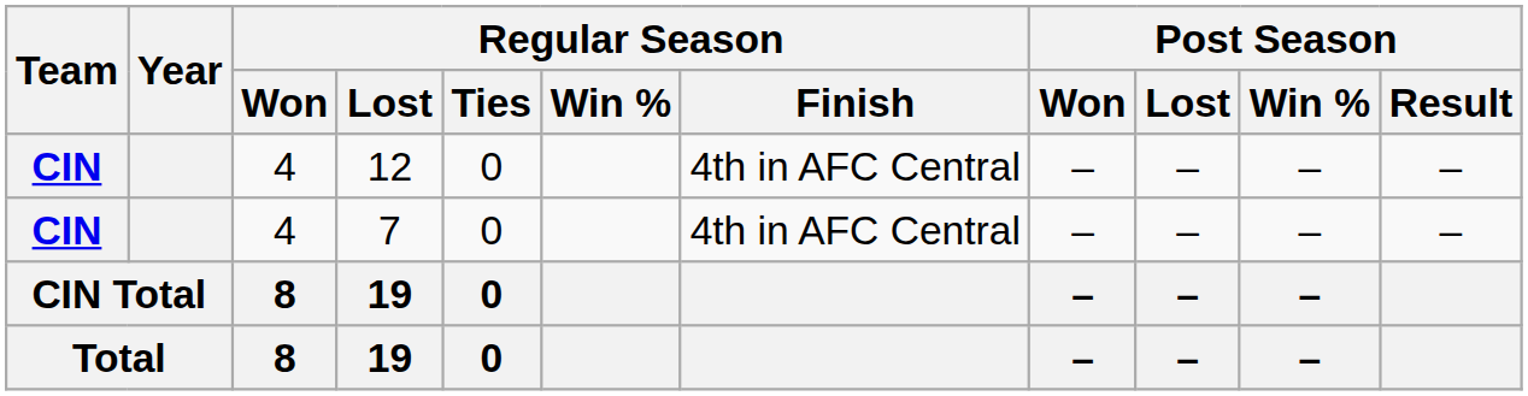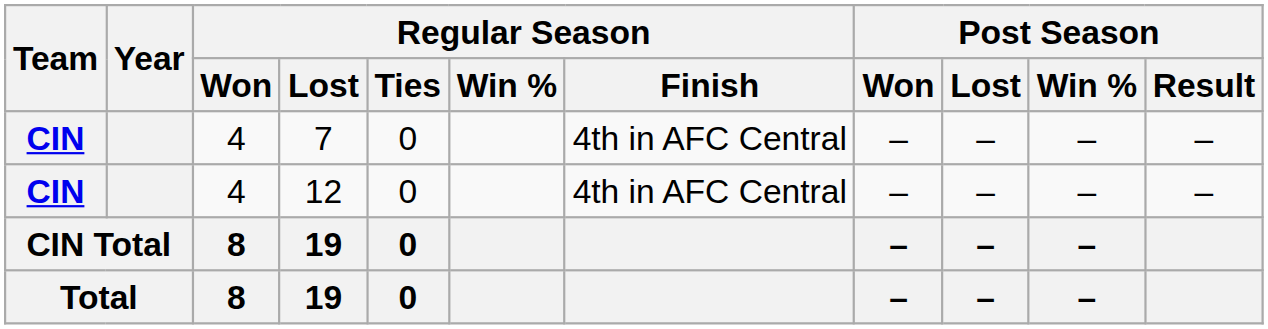rows swapped: 7 <-> 12
